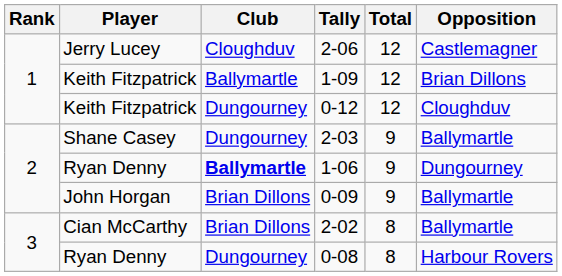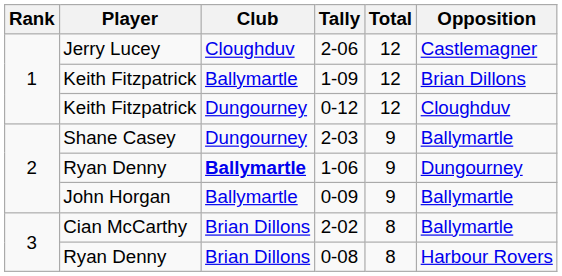0-09 | Club: Brian Dillons -> Ballymartle
0-08 | Club: Dungourney -> Brian Dillons
